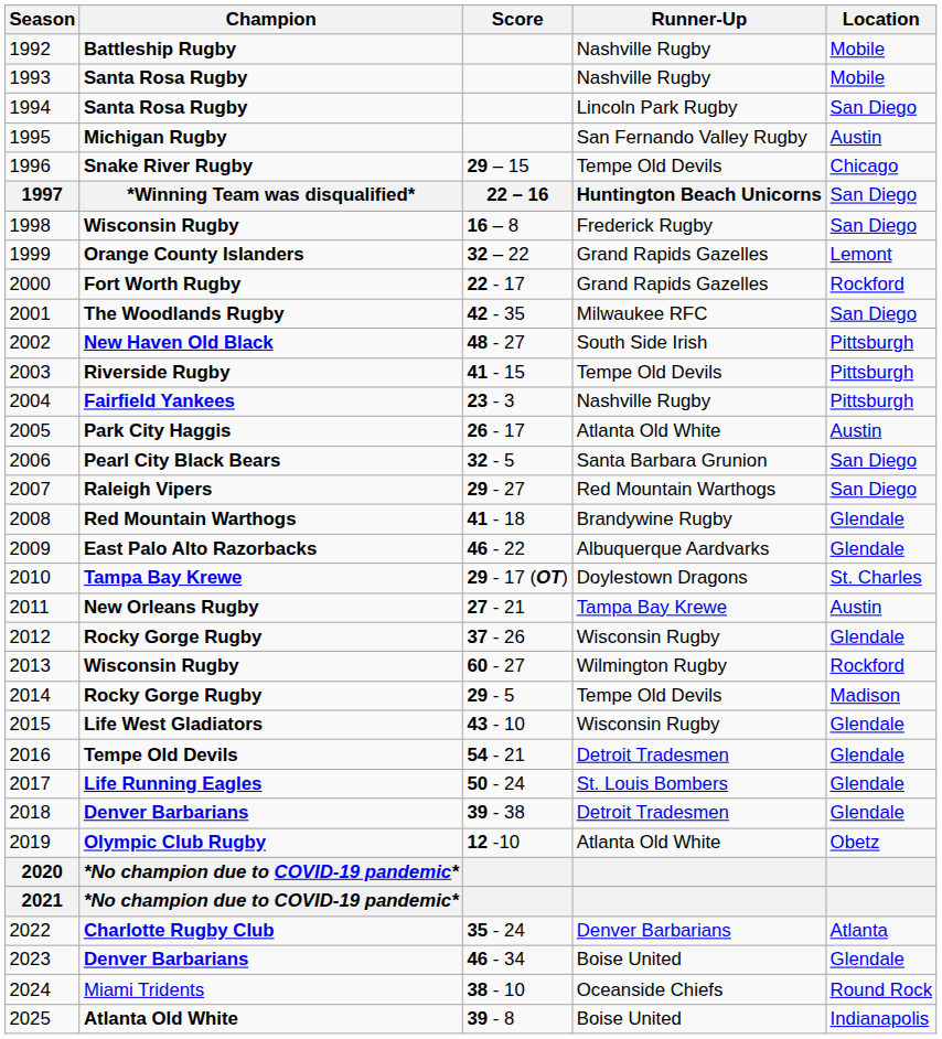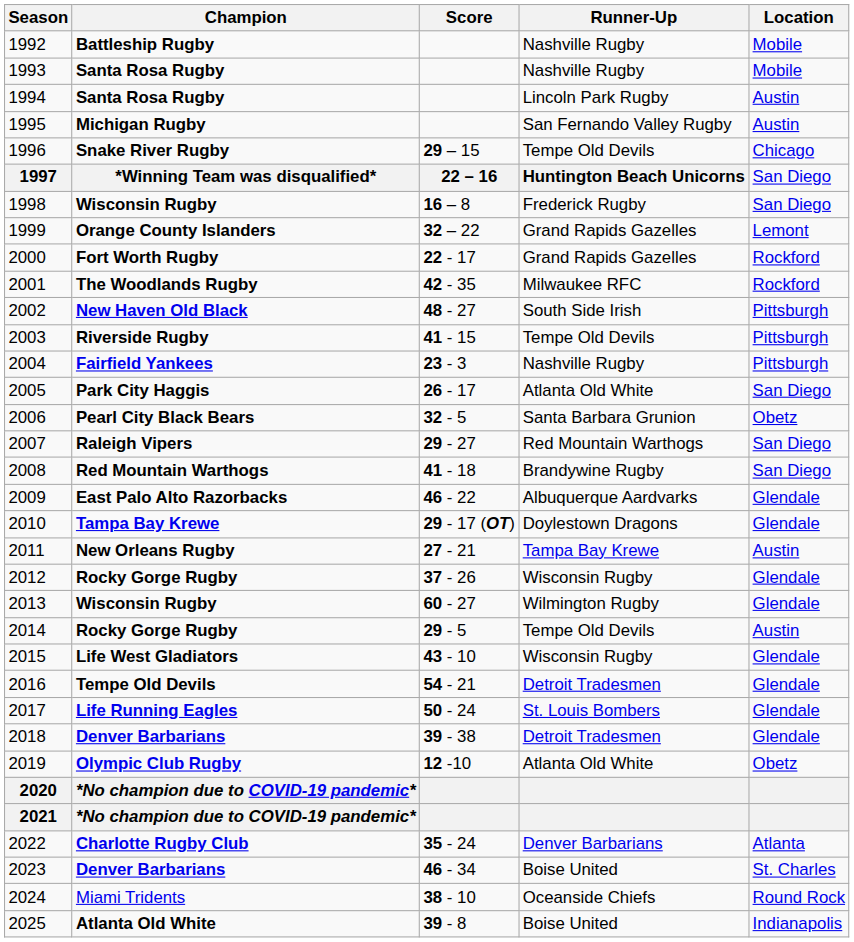1994 | Location: San Diego -> Austin
2001 | Location: San Diego -> Rockford
2005 | Location: Austin -> San Diego
2006 | Location: San Diego -> Obetz
2008 | Location: Glendale -> San Diego
2010 | Location: St. Charles -> Glendale
2013 | Location: Rockford -> Glendale
2014 | Location: Madison -> Austin
2023 | Location: Glendale -> St. Charles
